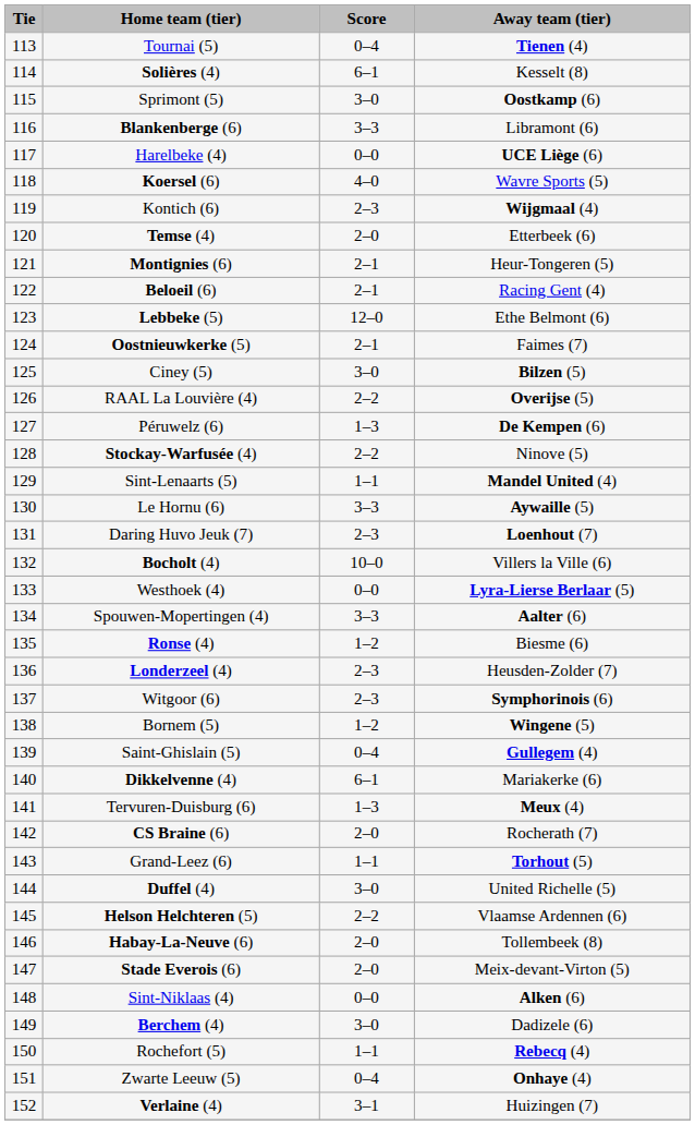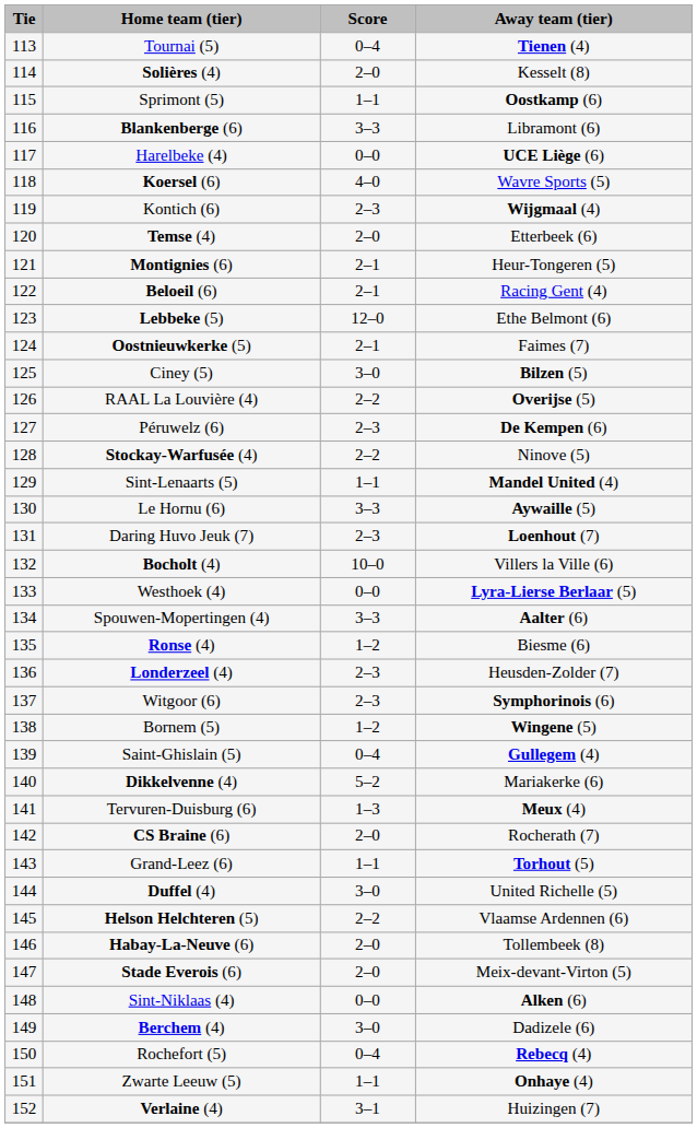Solières (4) | Score: 6–1 -> 2–0
Sprimont (5) | Score: 3–0 -> 1–1
Péruwelz (6) | Score: 1–3 -> 2–3
Dikkelvenne (4) | Score: 6–1 -> 5–2
Rochefort (5) | Score: 1–1 -> 0–4
Zwarte Leeuw (5) | Score: 0–4 -> 1–1
